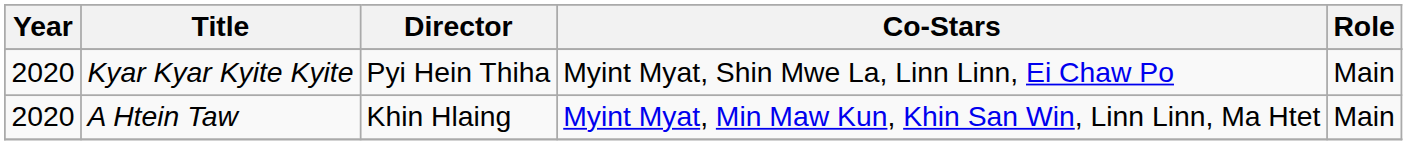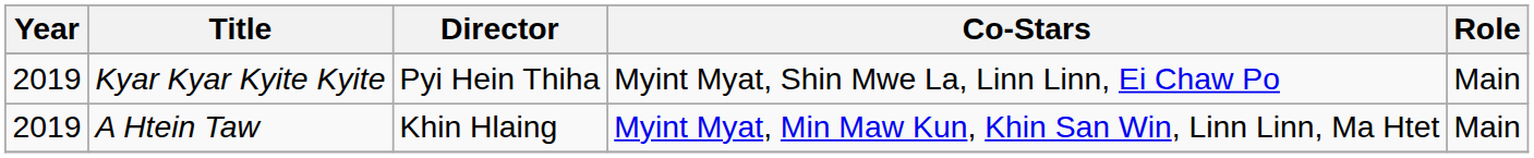Kyar Kyar Kyite Kyite | Year: 2020 -> 2019
A Htein Taw | Year: 2020 -> 2019
